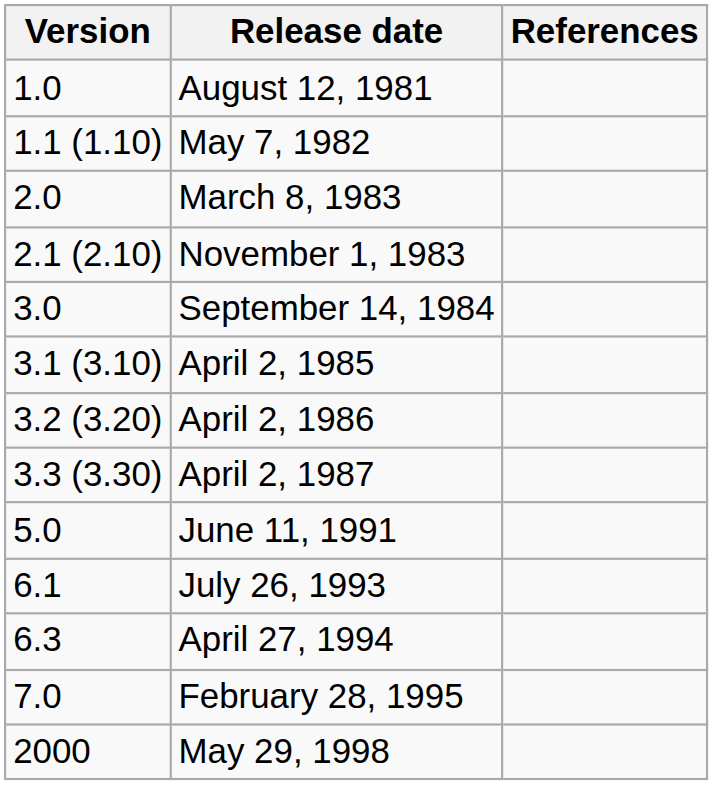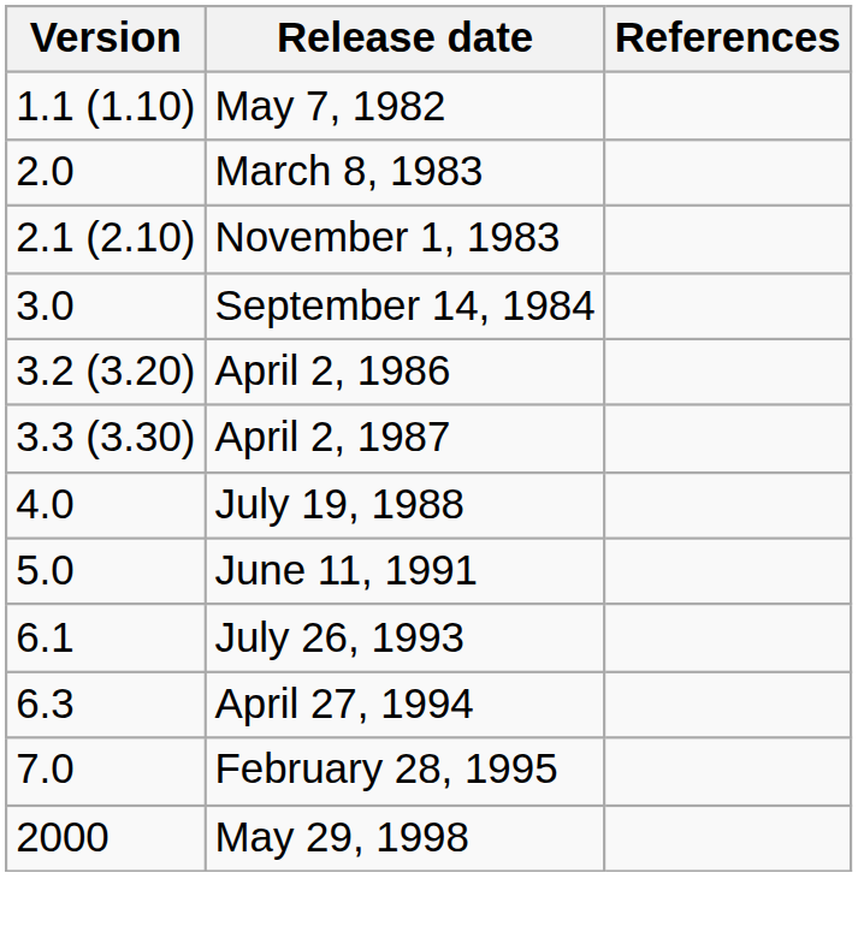- row: 1.0 | August 12, 1981
- row: 3.1 (3.10) | April 2, 1985
+ row: 4.0 | July 19, 1988
